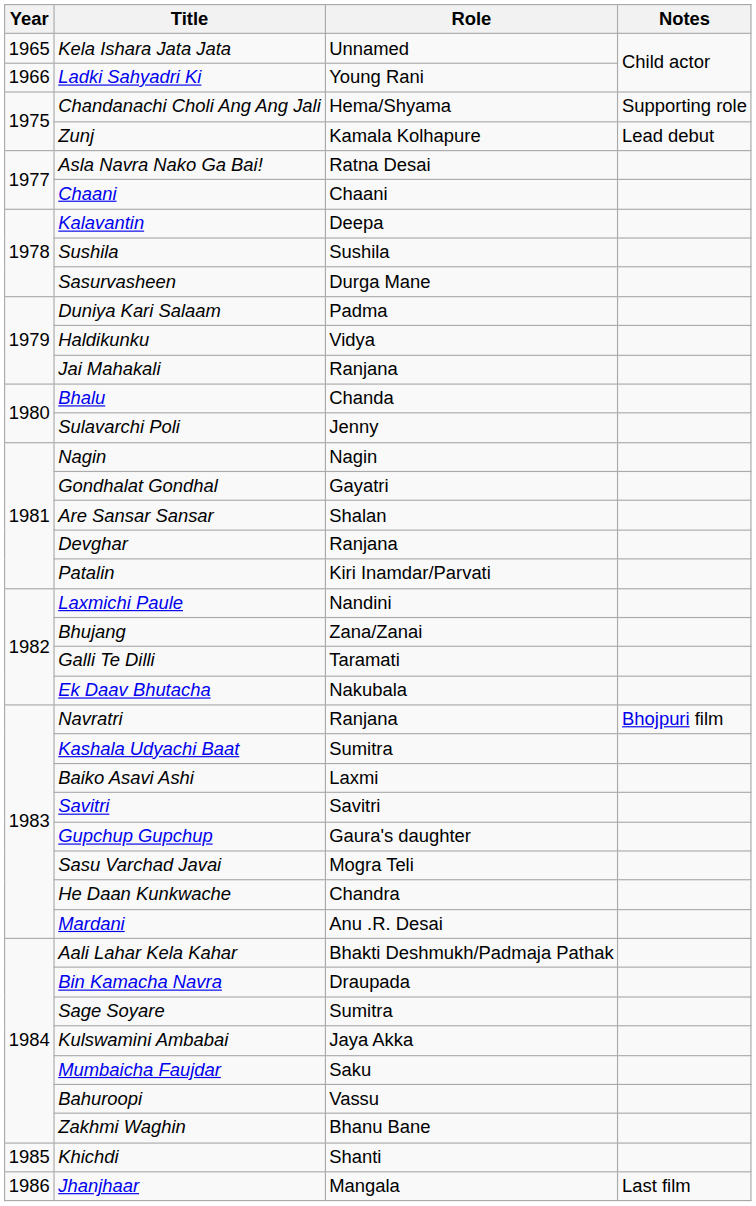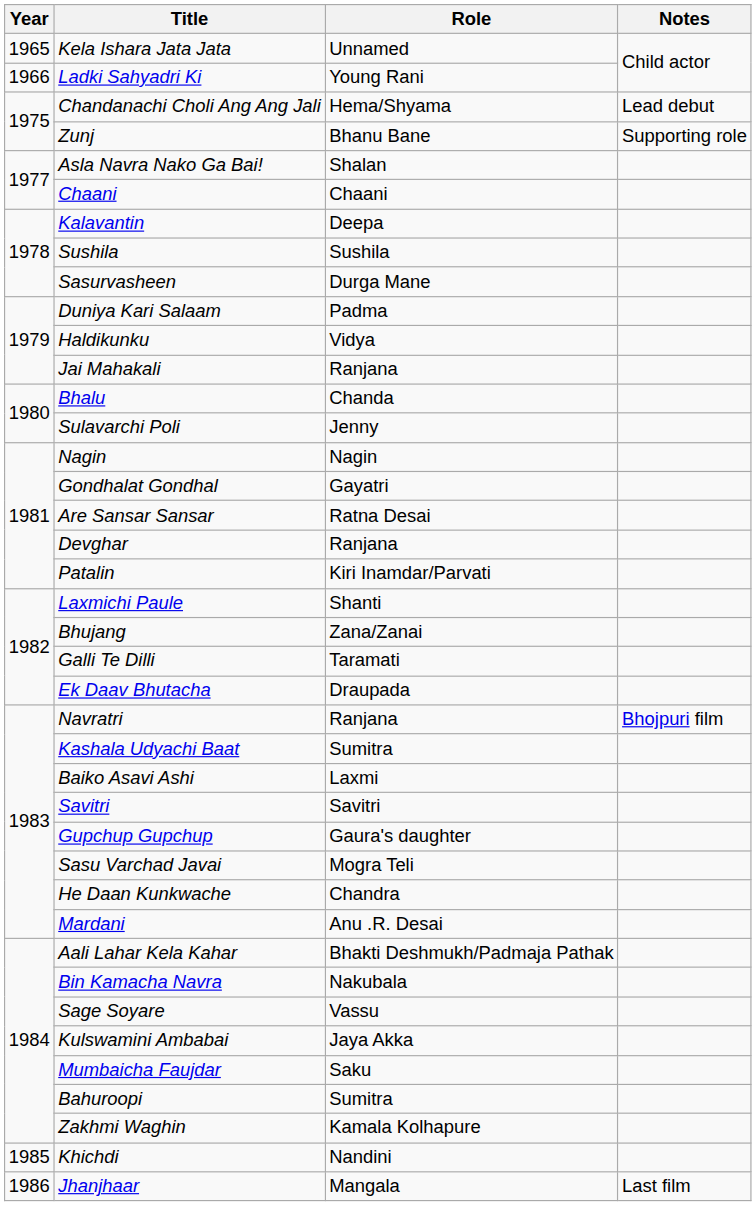Chandanachi Choli Ang Ang Jali | Notes: Supporting role -> Lead debut
Zunj | Role: Kamala Kolhapure -> Bhanu Bane
Zunj | Notes: Lead debut -> Supporting role
Asla Navra Nako Ga Bai! | Role: Ratna Desai -> Shalan
Are Sansar Sansar | Role: Shalan -> Ratna Desai
Laxmichi Paule | Role: Nandini -> Shanti
Ek Daav Bhutacha | Role: Nakubala -> Draupada
Bin Kamacha Navra | Role: Draupada -> Nakubala
Sage Soyare | Role: Sumitra -> Vassu
Bahuroopi | Role: Vassu -> Sumitra
Zakhmi Waghin | Role: Bhanu Bane -> Kamala Kolhapure
Khichdi | Role: Shanti -> Nandini
